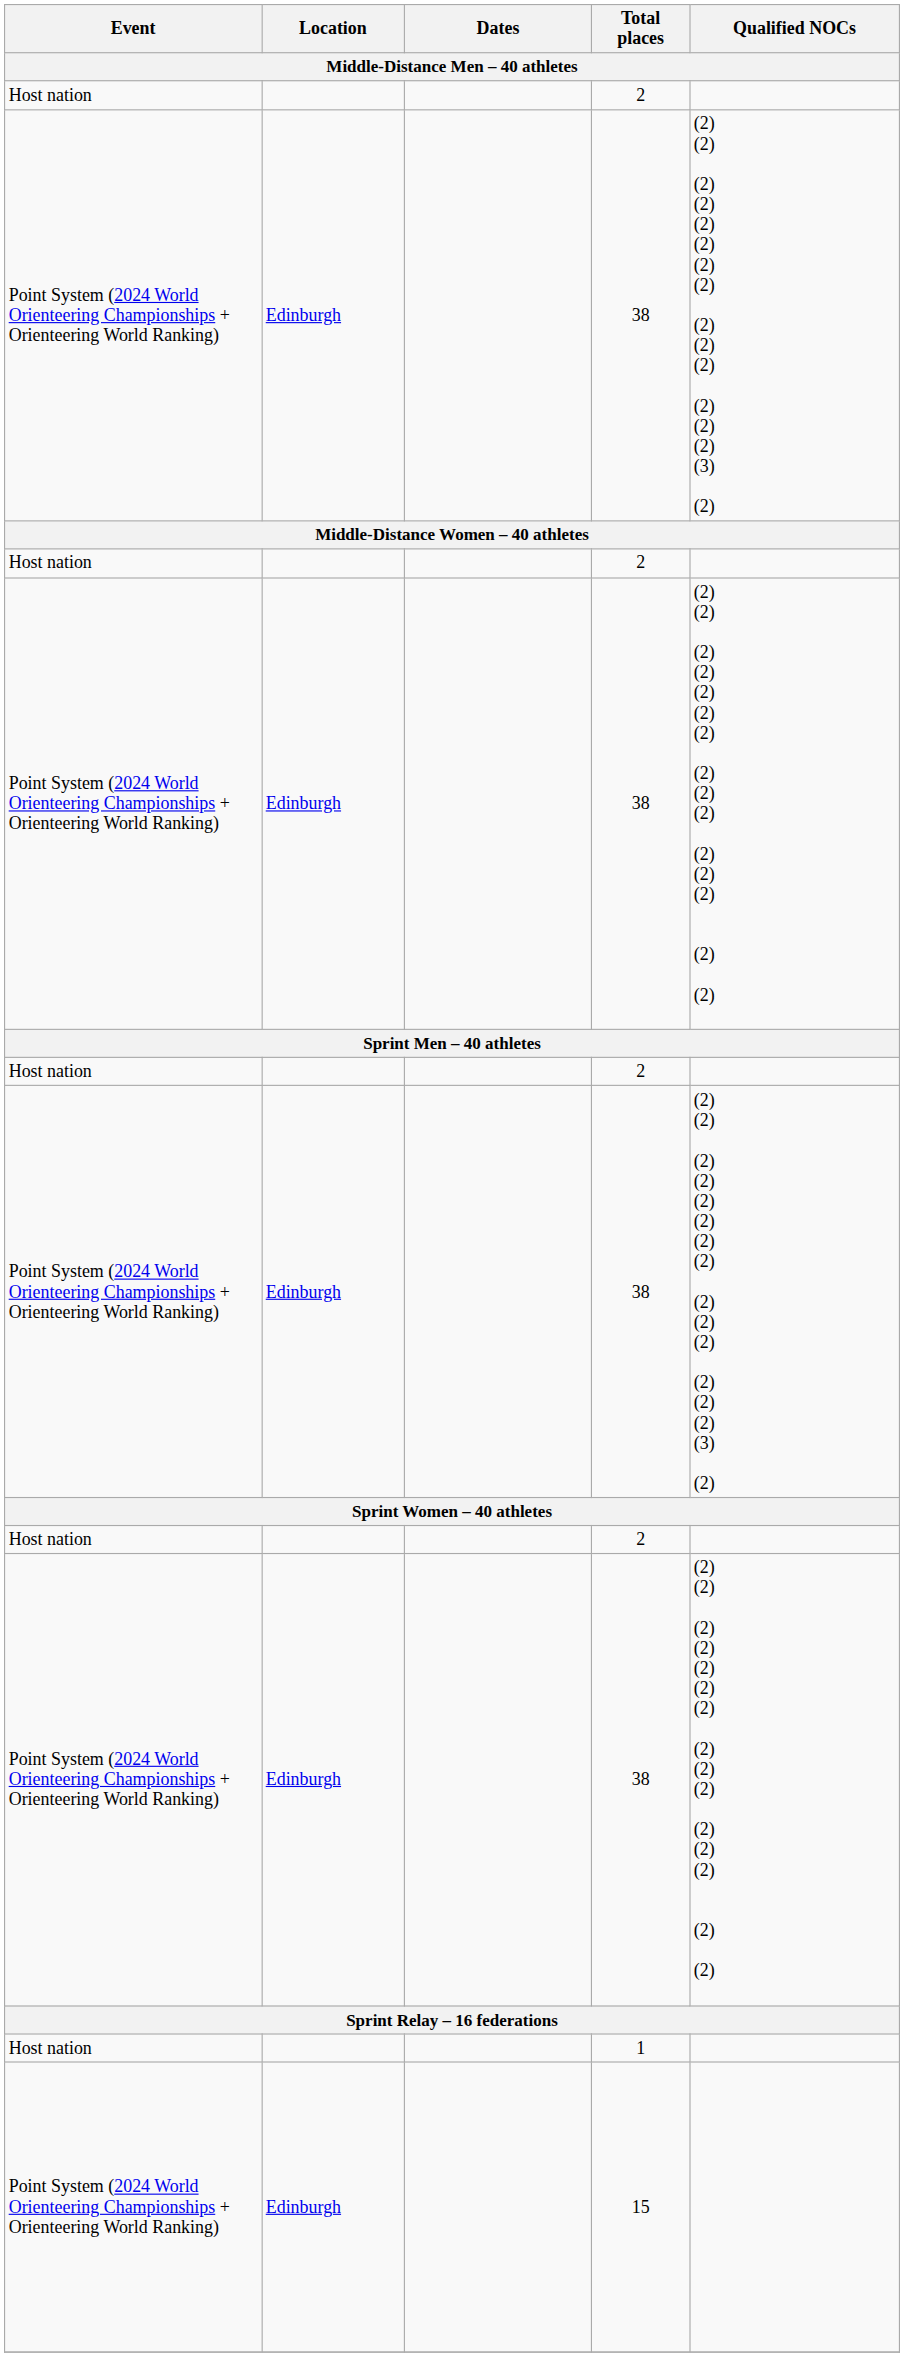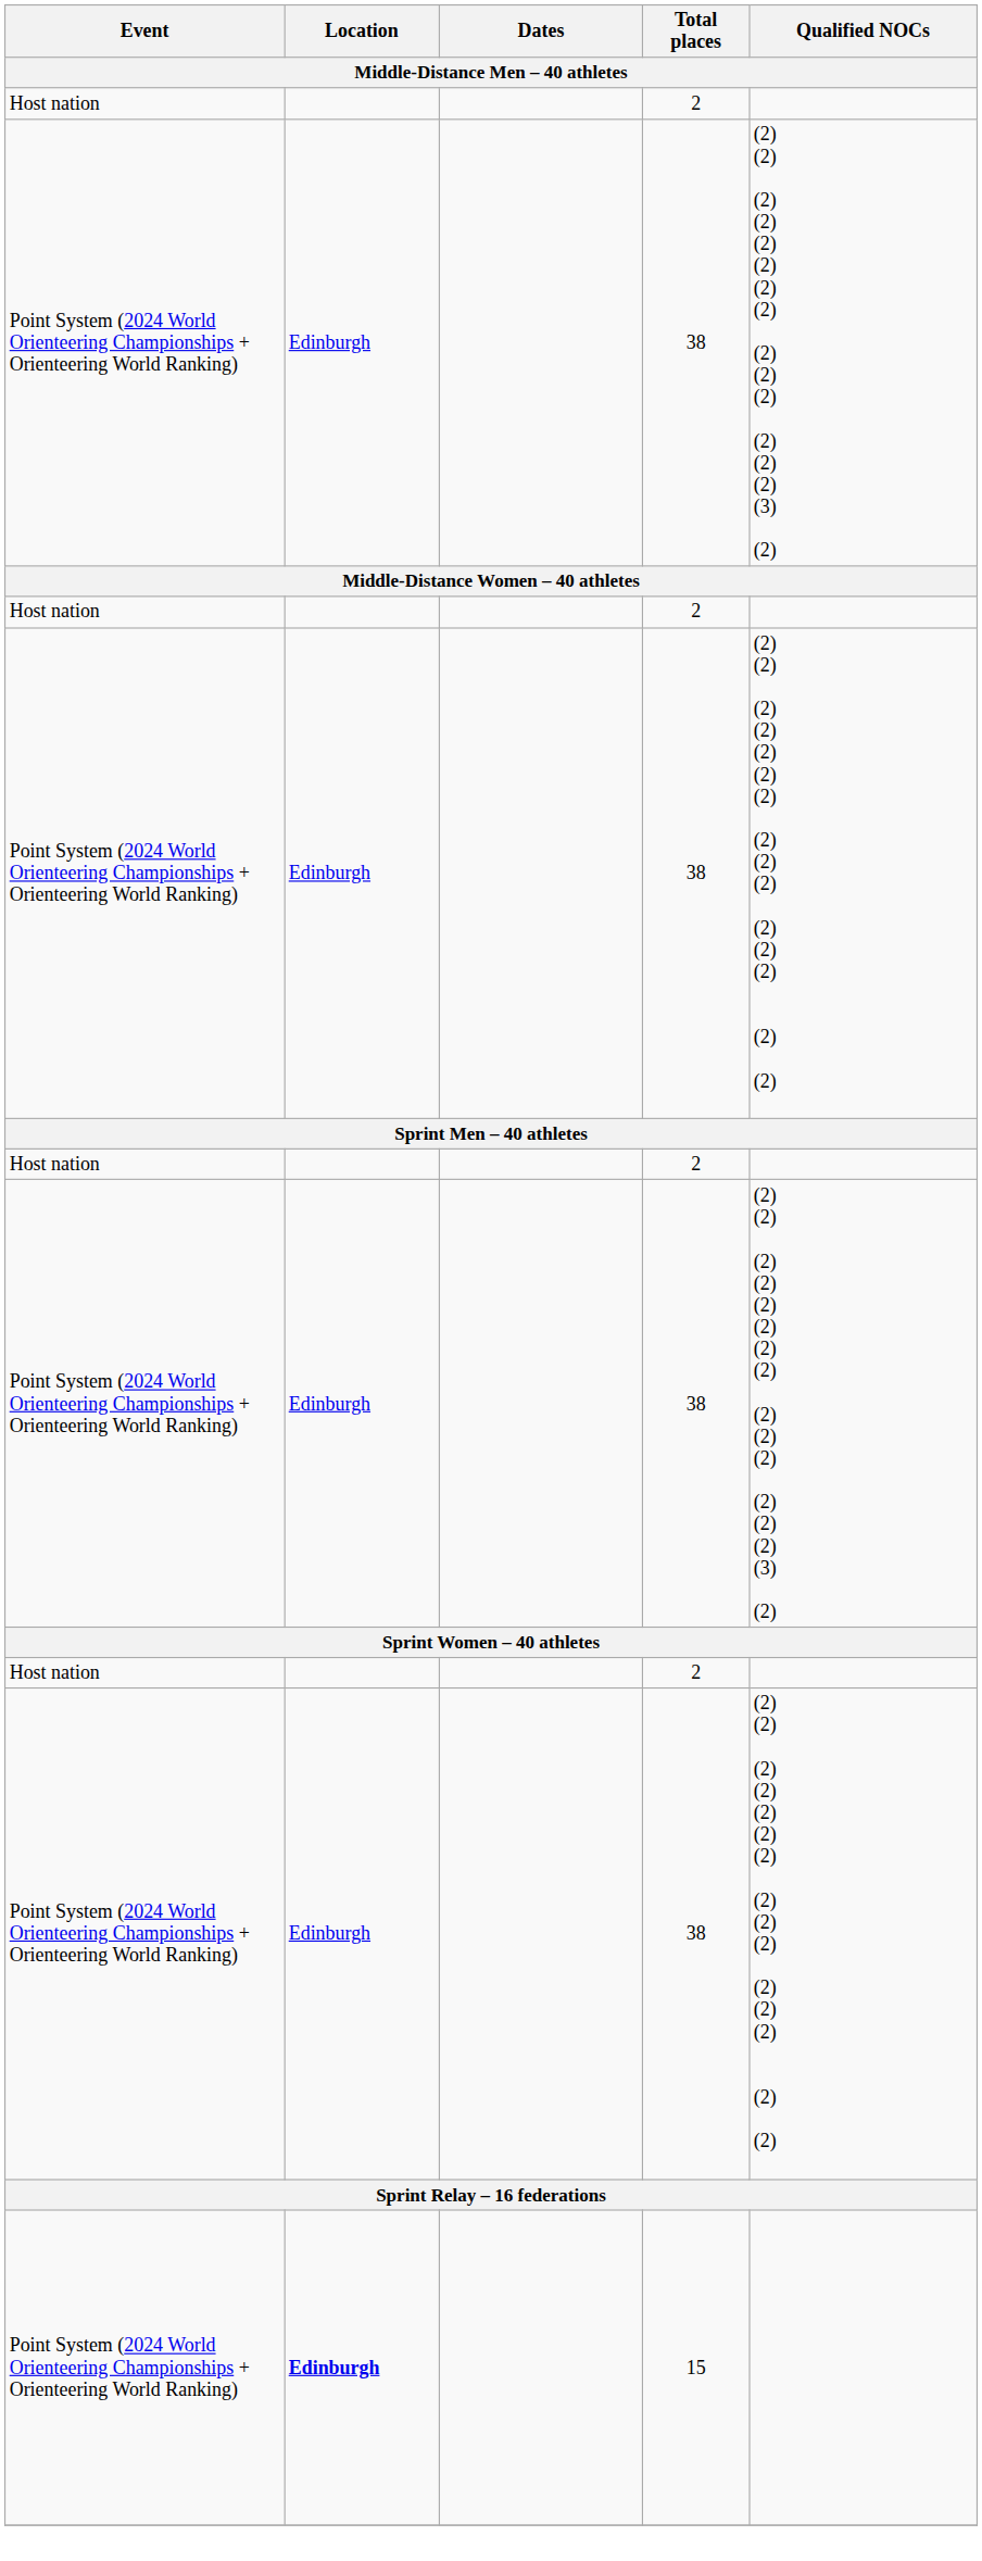- row: Host nation | 1
15 | Location: normal -> bold
